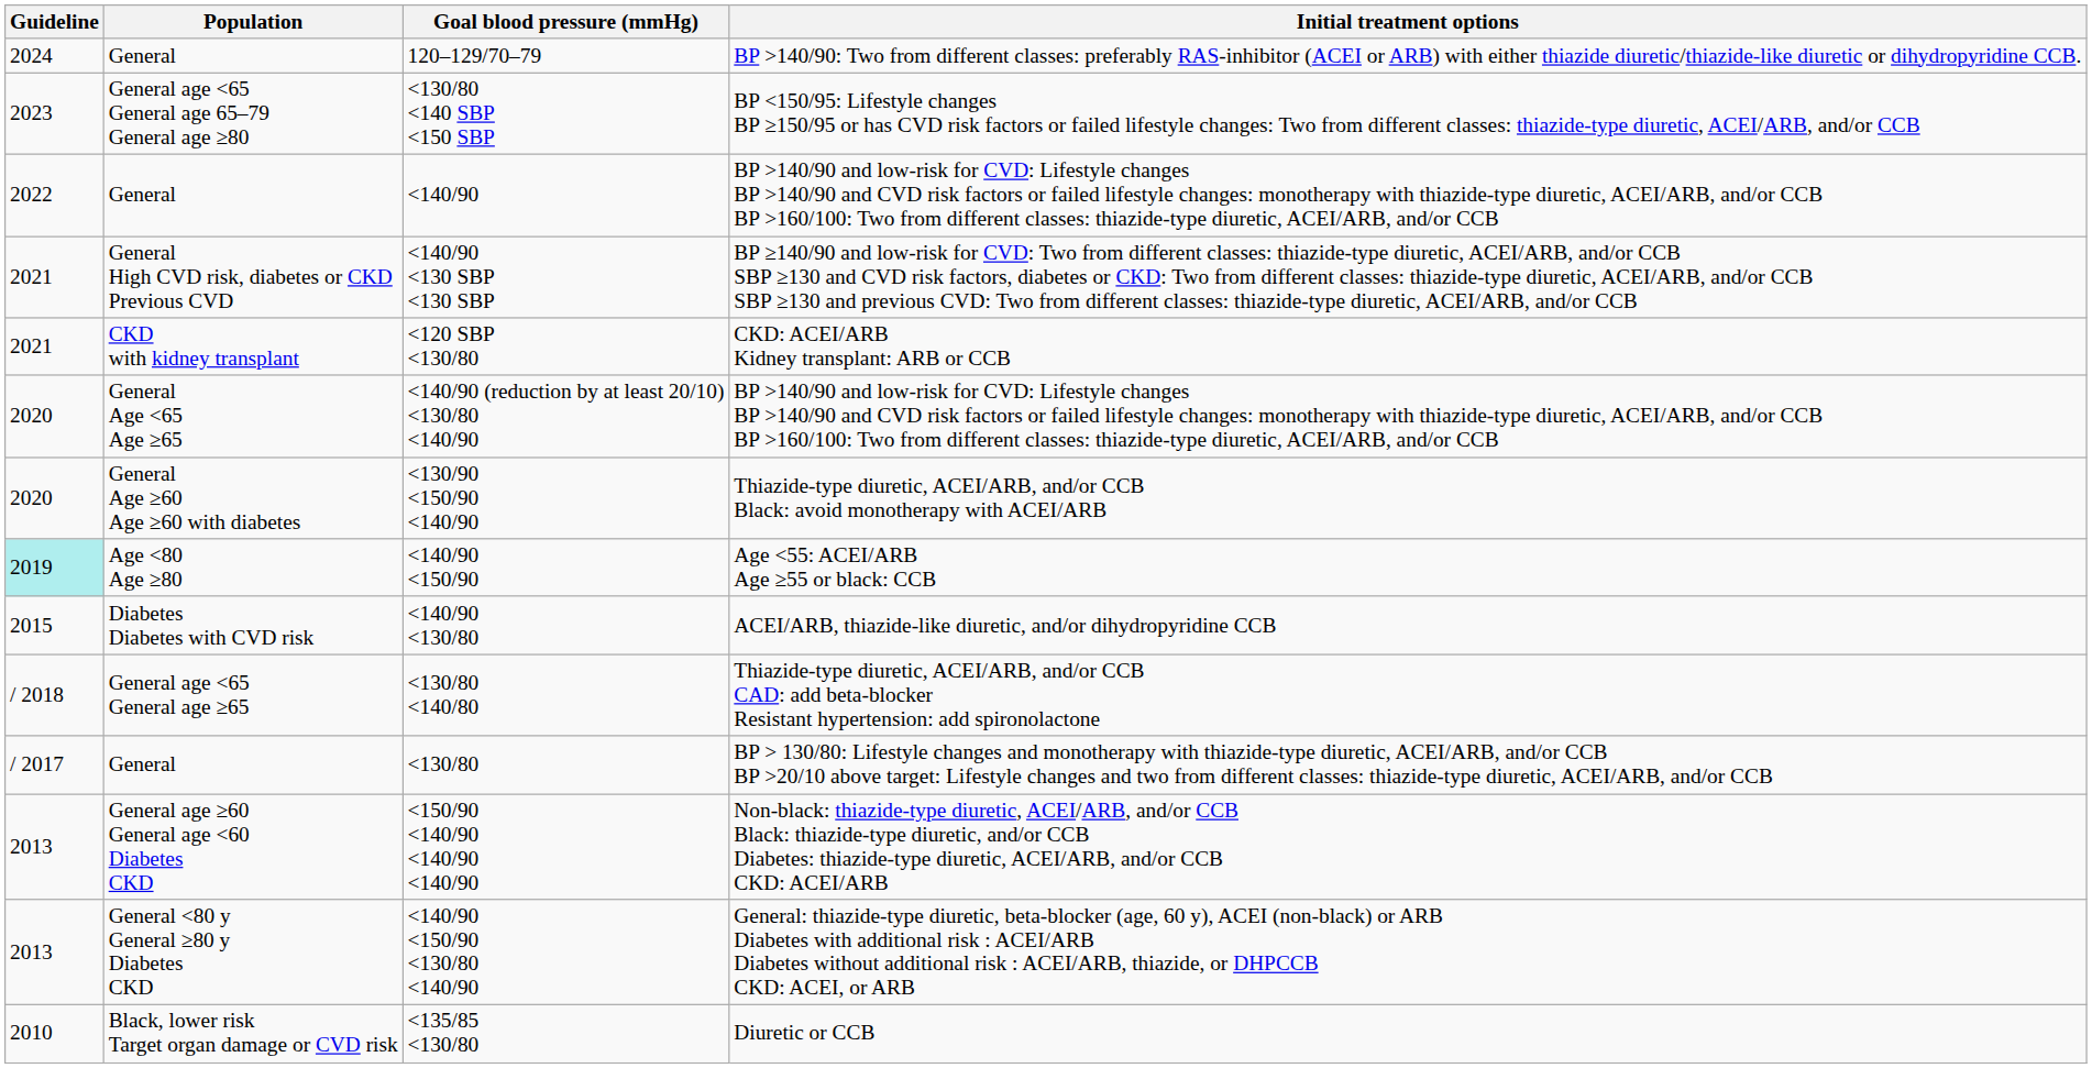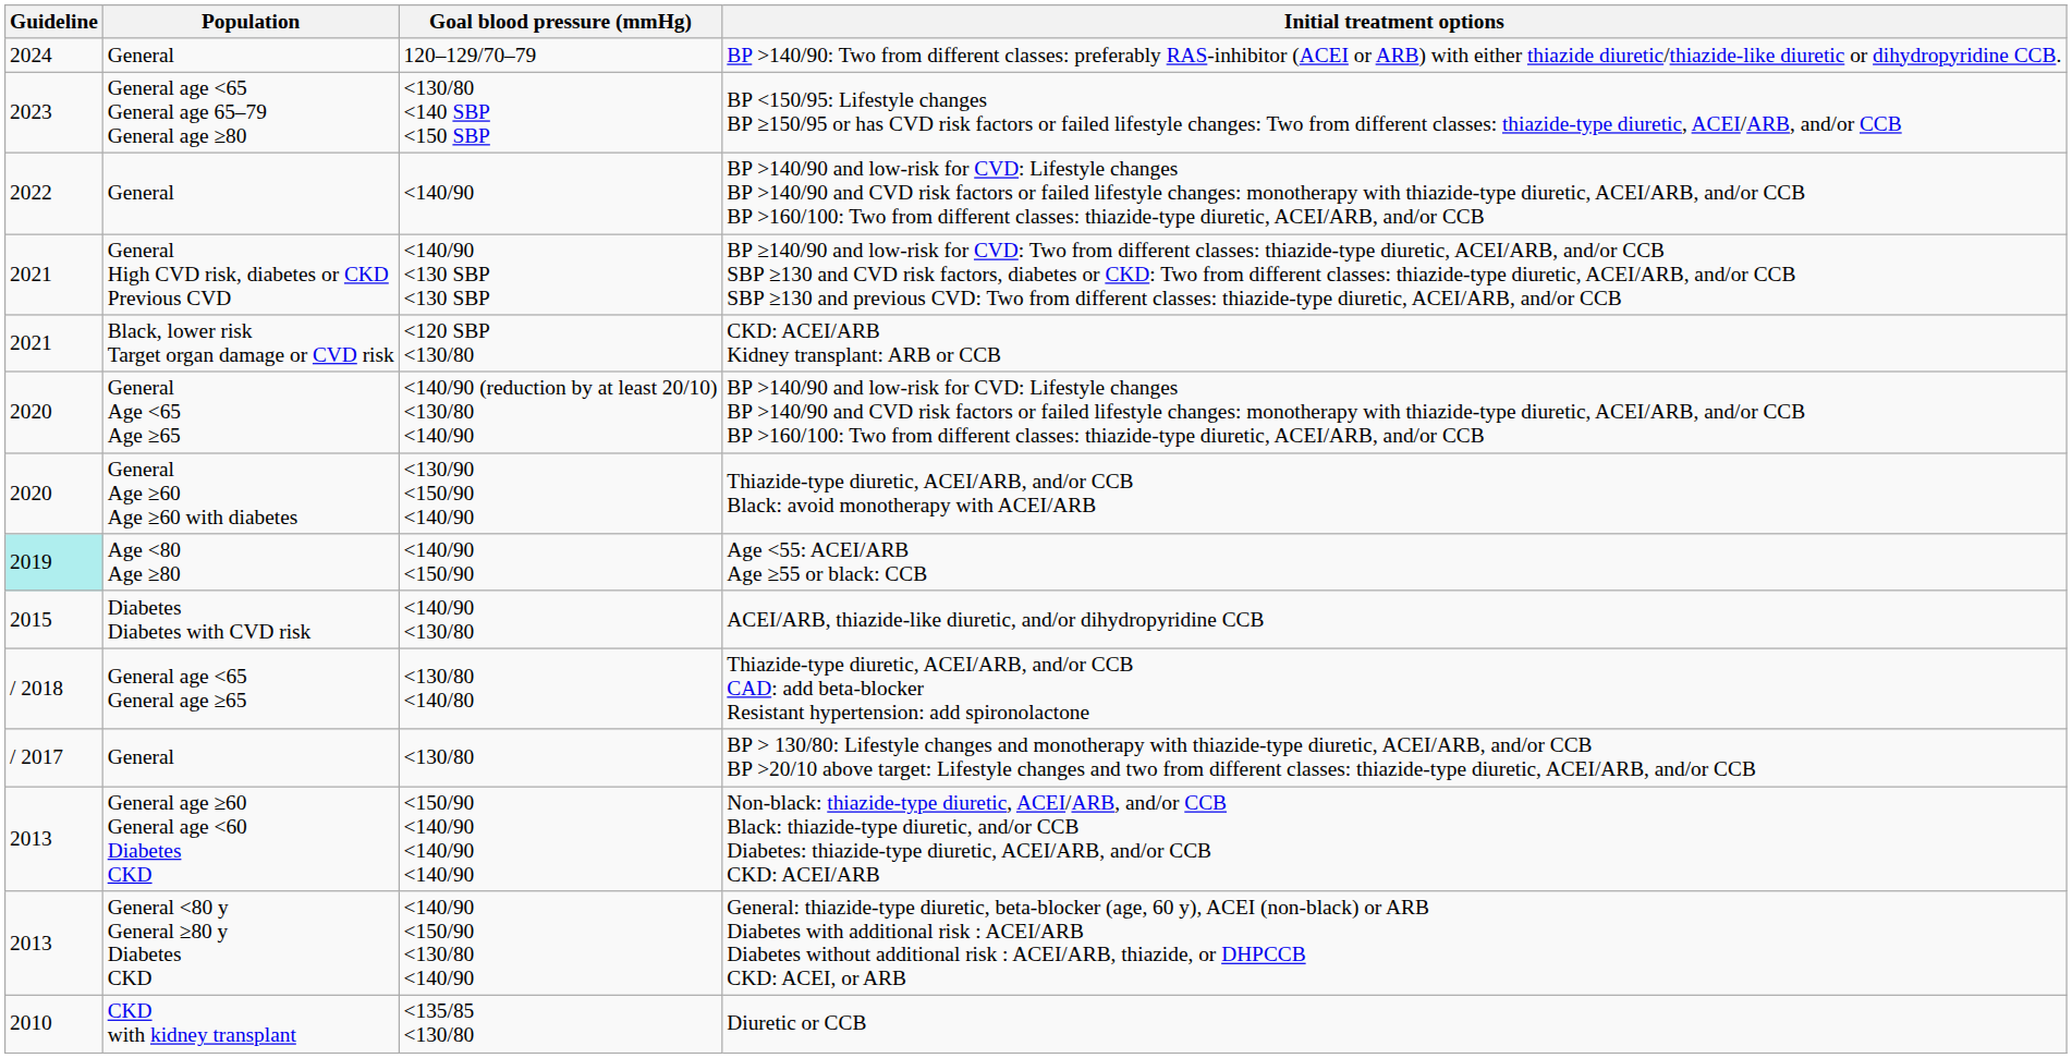CKD: ACEI/ARB Kidney transplant: ARB or CCB | Population: CKD with kidney transplant -> Black, lower risk Target organ damage or CVD risk
Diuretic or CCB | Population: Black, lower risk Target organ damage or CVD risk -> CKD with kidney transplant
